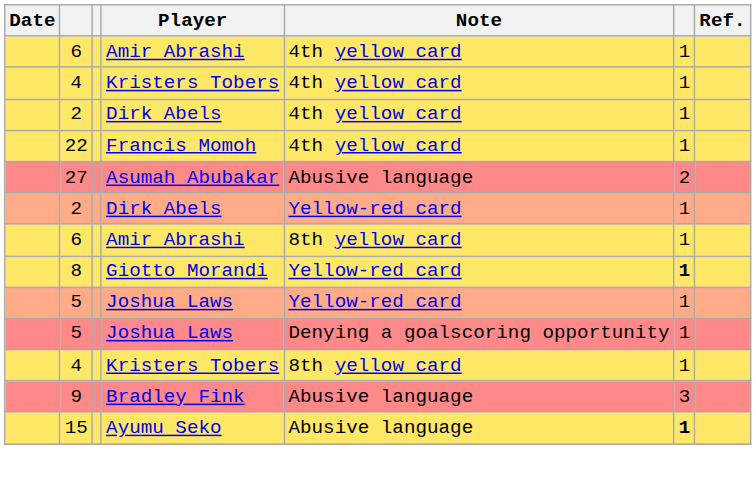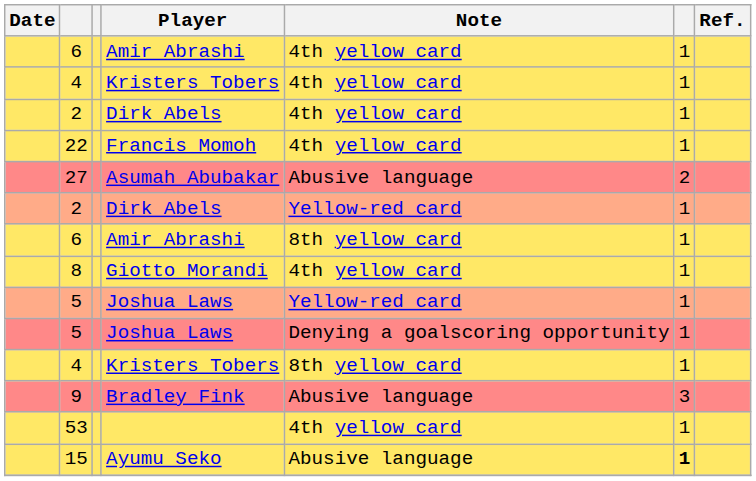8 | Note: Yellow-red card -> 4th yellow card
8 | column 6: bold -> normal
+ row: 53 | 4th yellow card | 1
